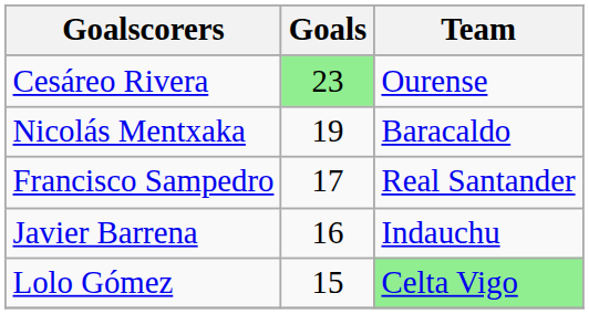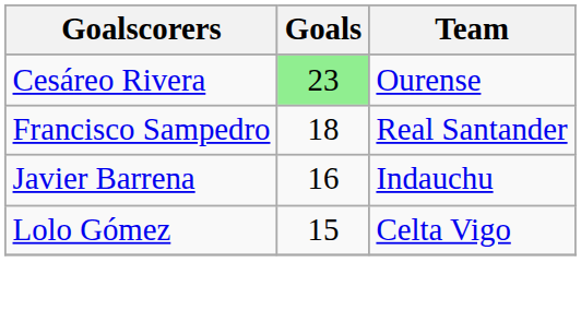- row: Nicolás Mentxaka | 19 | Baracaldo
Francisco Sampedro | Goals: 17 -> 18
Lolo Gómez | Team: lightgreen background -> no background
